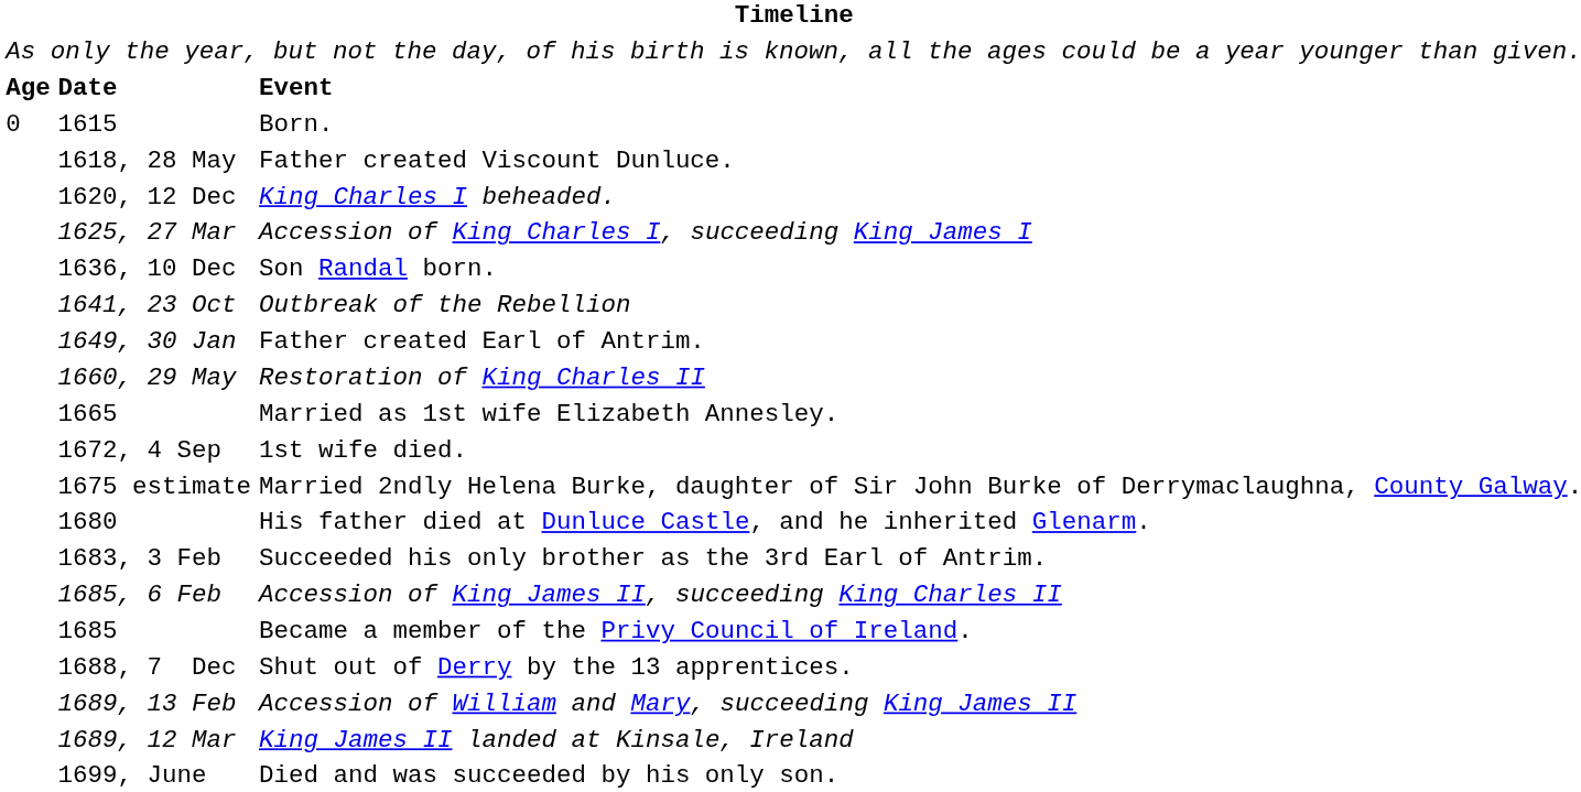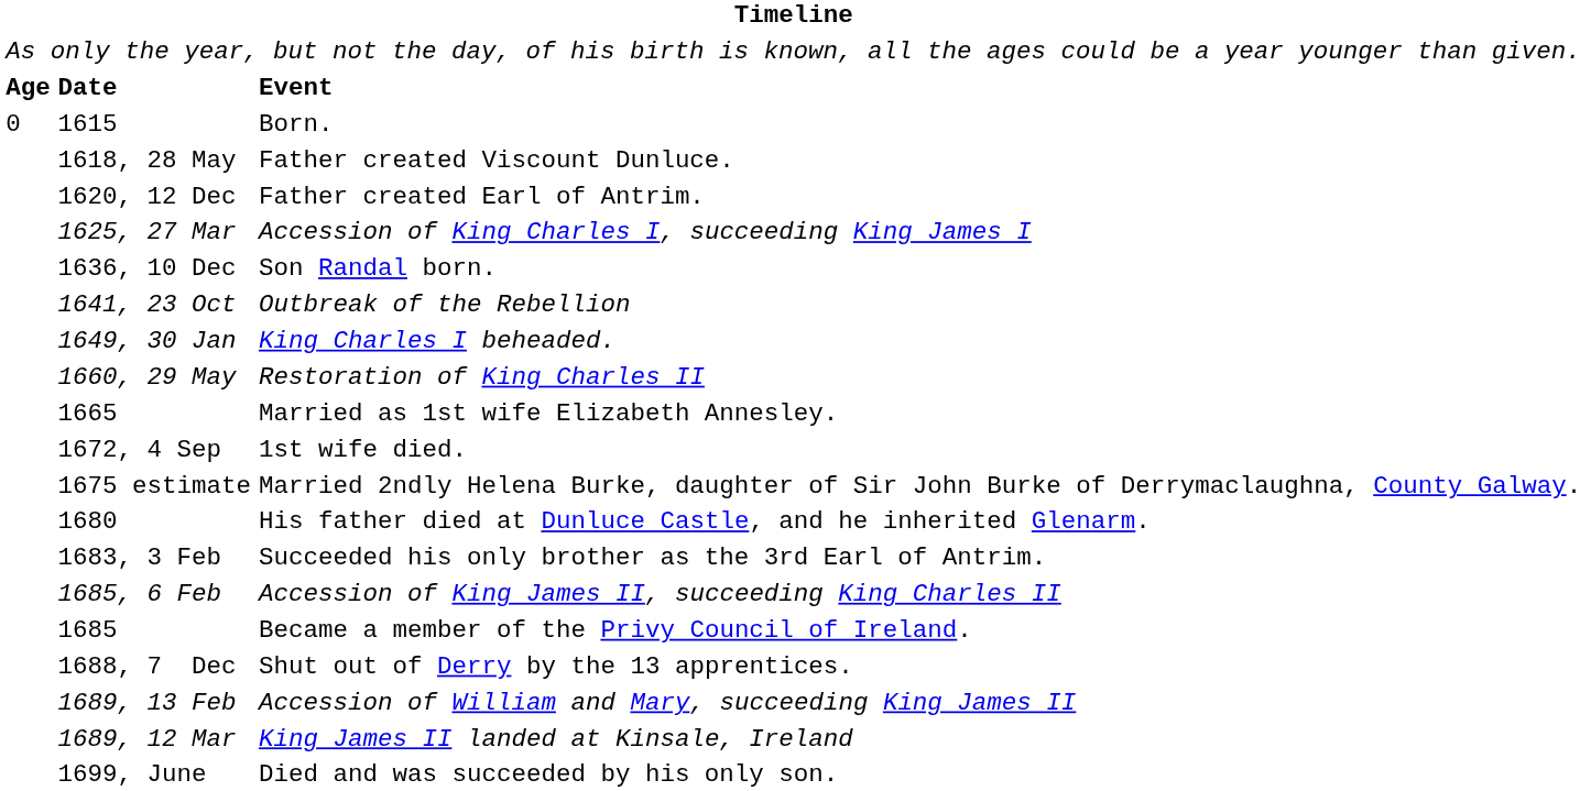1620, 12 Dec | column 3: King Charles I beheaded. -> Father created Earl of Antrim.
1649, 30 Jan | column 3: Father created Earl of Antrim. -> King Charles I beheaded.
